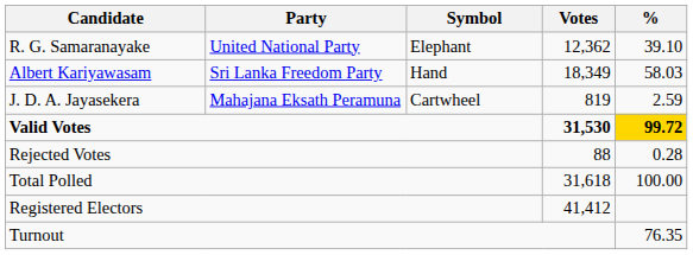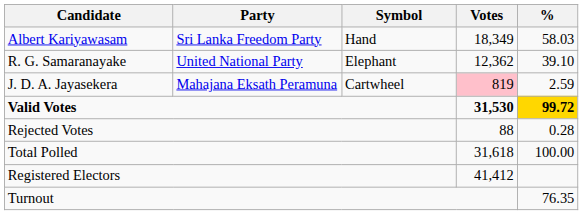rows swapped: Albert Kariyawasam <-> R. G. Samaranayake
J. D. A. Jayasekera | Votes: no background -> pink background
